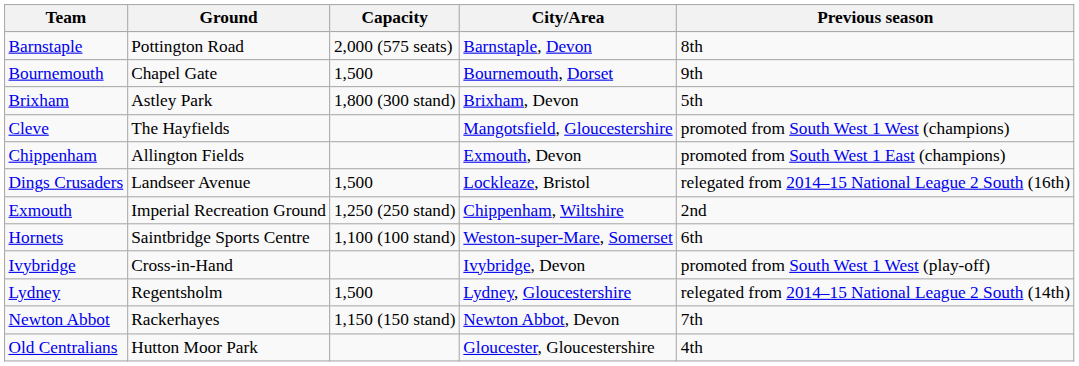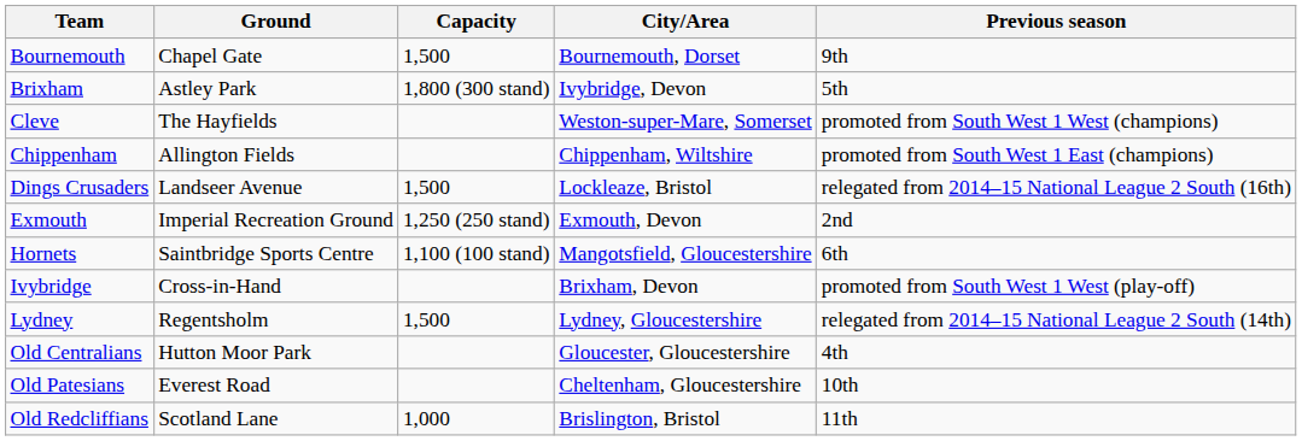- row: Barnstaple | Pottington Road | 2,000 (575 seats) | Barnstaple, Devon | 8th
Brixham | City/Area: Brixham, Devon -> Ivybridge, Devon
Cleve | City/Area: Mangotsfield, Gloucestershire -> Weston-super-Mare, Somerset
Chippenham | City/Area: Exmouth, Devon -> Chippenham, Wiltshire
Exmouth | City/Area: Chippenham, Wiltshire -> Exmouth, Devon
Hornets | City/Area: Weston-super-Mare, Somerset -> Mangotsfield, Gloucestershire
Ivybridge | City/Area: Ivybridge, Devon -> Brixham, Devon
- row: Newton Abbot | Rackerhayes | 1,150 (150 stand) | Newton Abbot, Devon | 7th
+ row: Old Patesians | Everest Road | Cheltenham, Gloucestershire | 10th
+ row: Old Redcliffians | Scotland Lane | 1,000 | Brislington, Bristol | 11th
